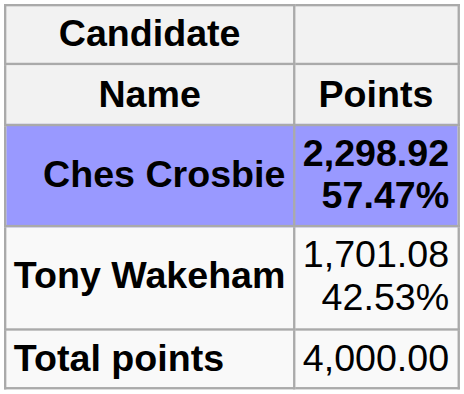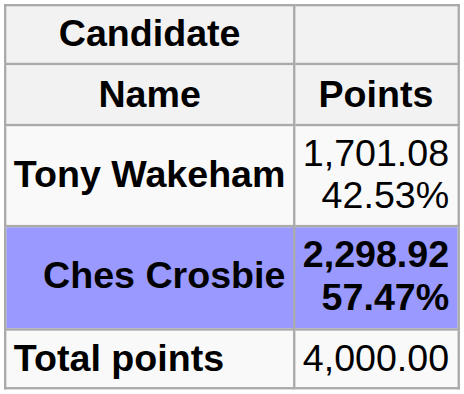rows swapped: Ches Crosbie <-> Tony Wakeham
